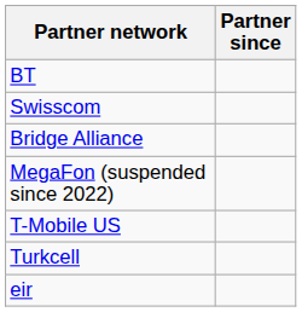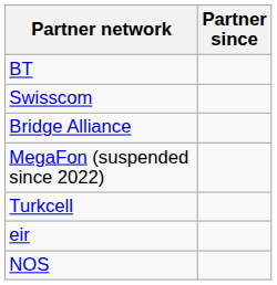- row: T-Mobile US
+ row: NOS
